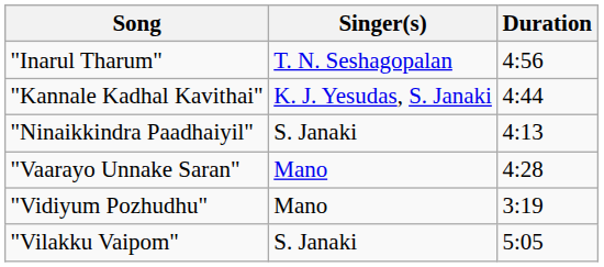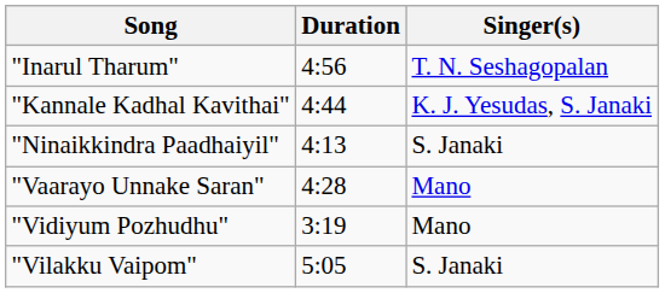columns swapped: Singer(s) <-> Duration
